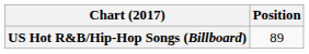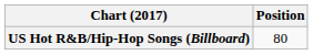US Hot R&B/Hip-Hop Songs (Billboard) | Position: 89 -> 80
